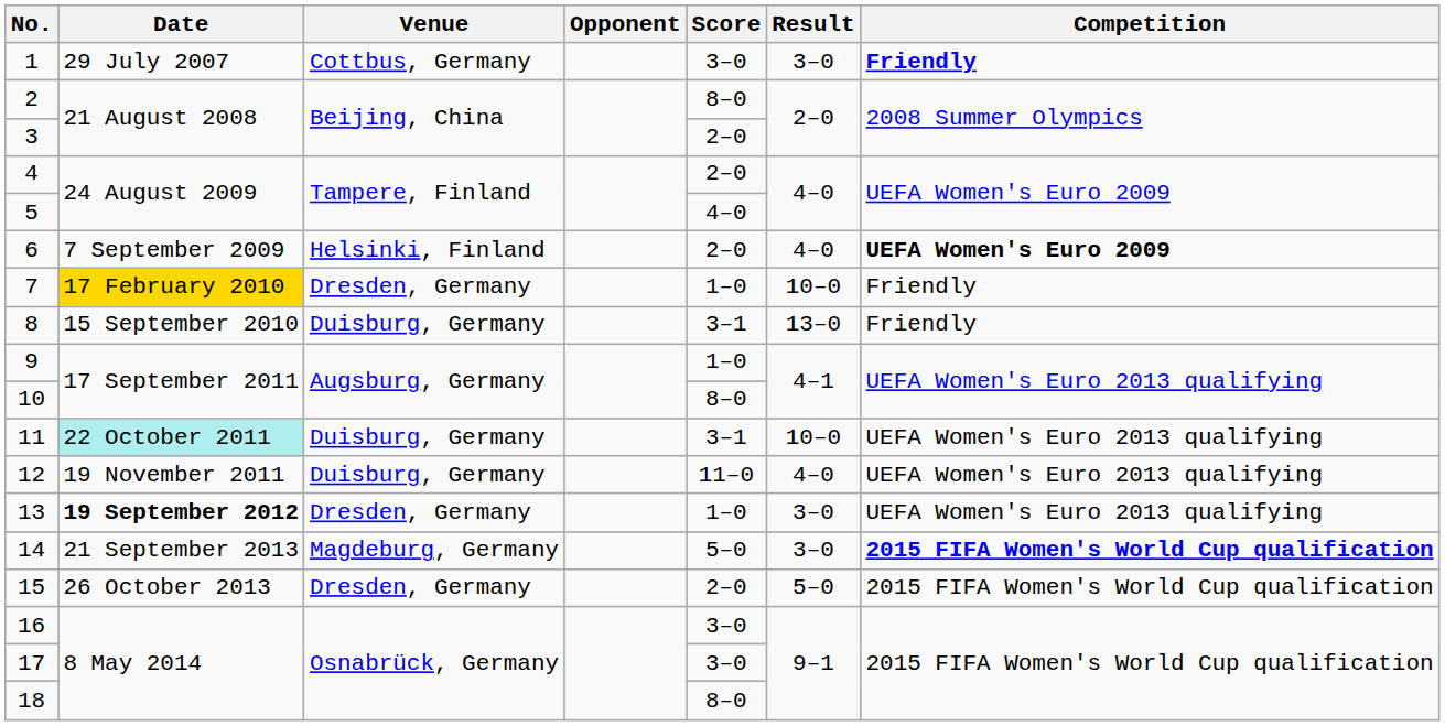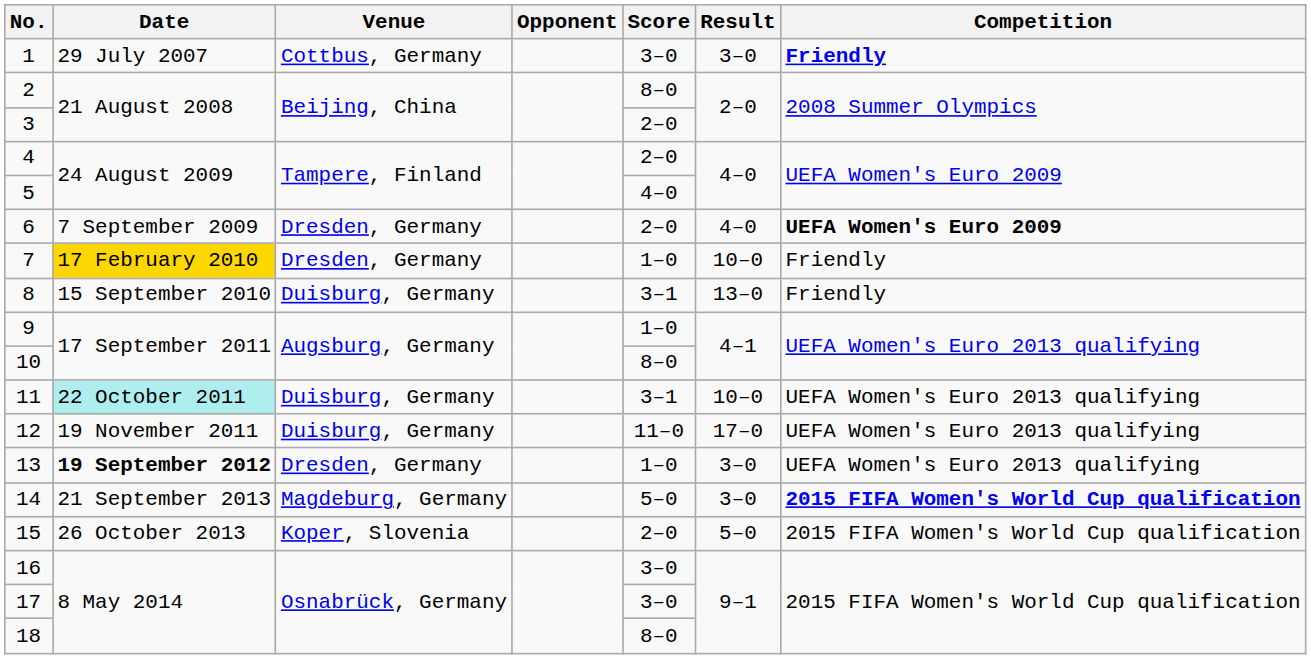6 | Venue: Helsinki, Finland -> Dresden, Germany
12 | Result: 4–0 -> 17–0
15 | Venue: Dresden, Germany -> Koper, Slovenia
